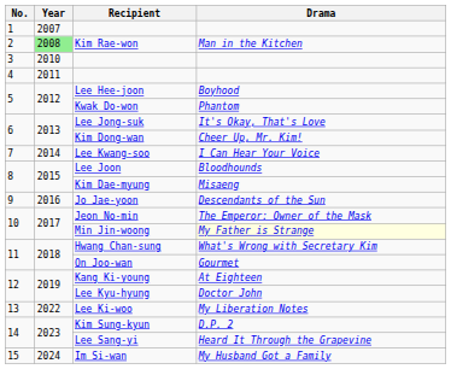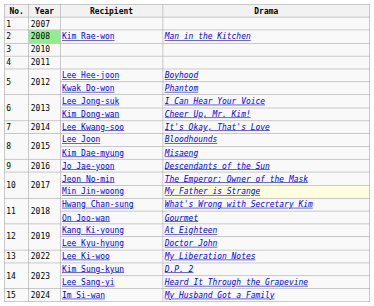Lee Jong-suk | Drama: It's Okay, That's Love -> I Can Hear Your Voice
Lee Kwang-soo | Drama: I Can Hear Your Voice -> It's Okay, That's Love
